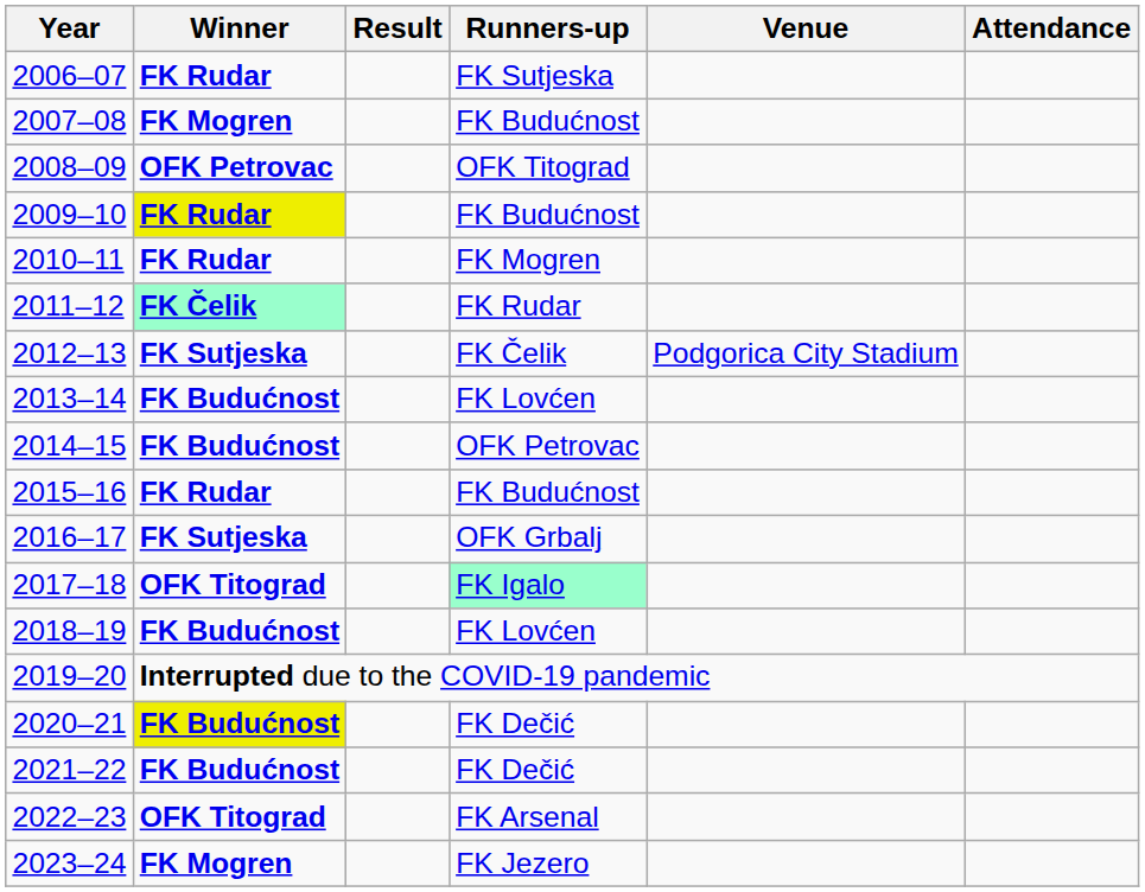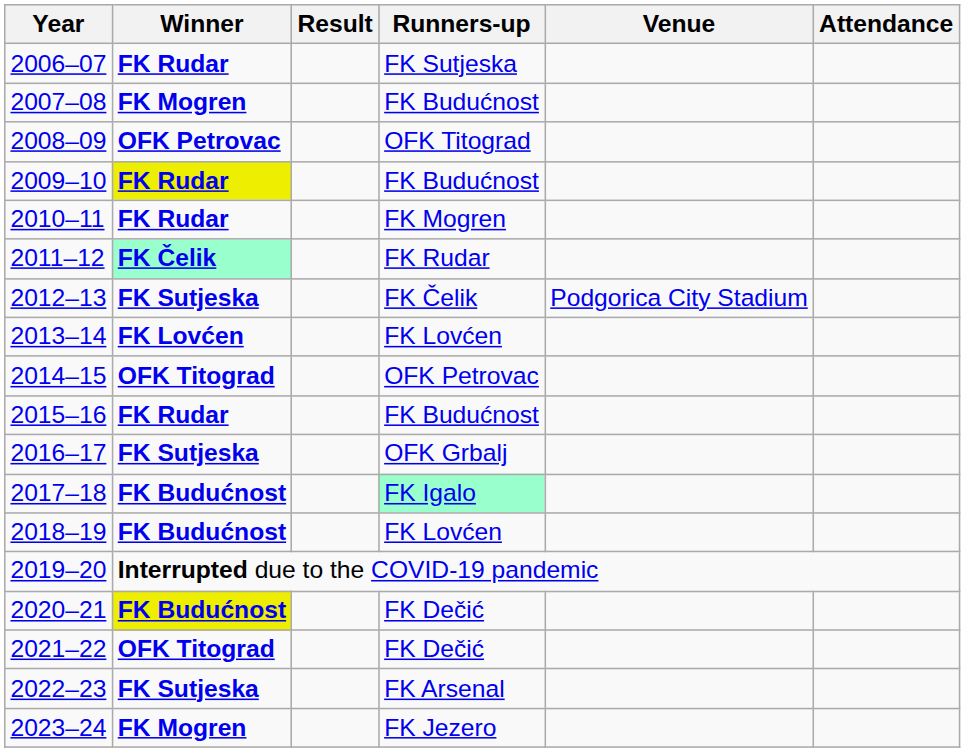2013–14 | Winner: FK Budućnost -> FK Lovćen
2014–15 | Winner: FK Budućnost -> OFK Titograd
2017–18 | Winner: OFK Titograd -> FK Budućnost
2021–22 | Winner: FK Budućnost -> OFK Titograd
2022–23 | Winner: OFK Titograd -> FK Sutjeska
